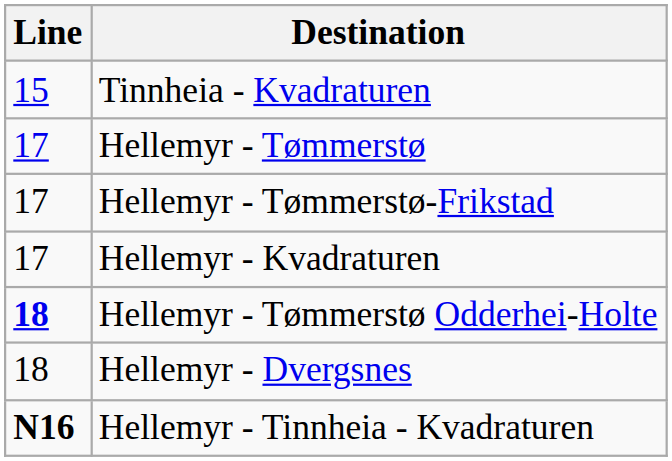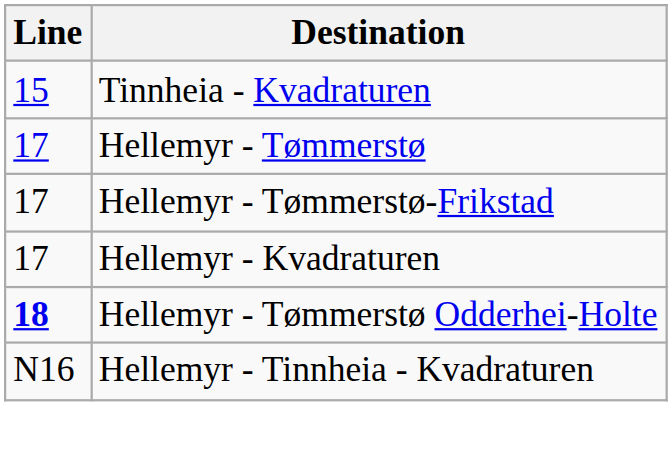- row: 18 | Hellemyr - Dvergsnes
Hellemyr - Tinnheia - Kvadraturen | Line: bold -> normal
